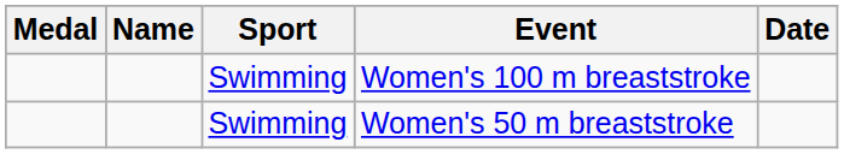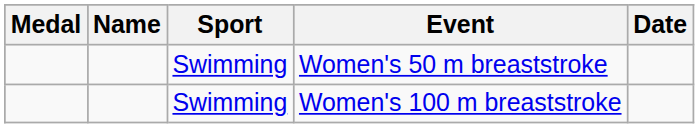rows swapped: Women's 50 m breaststroke <-> Women's 100 m breaststroke
